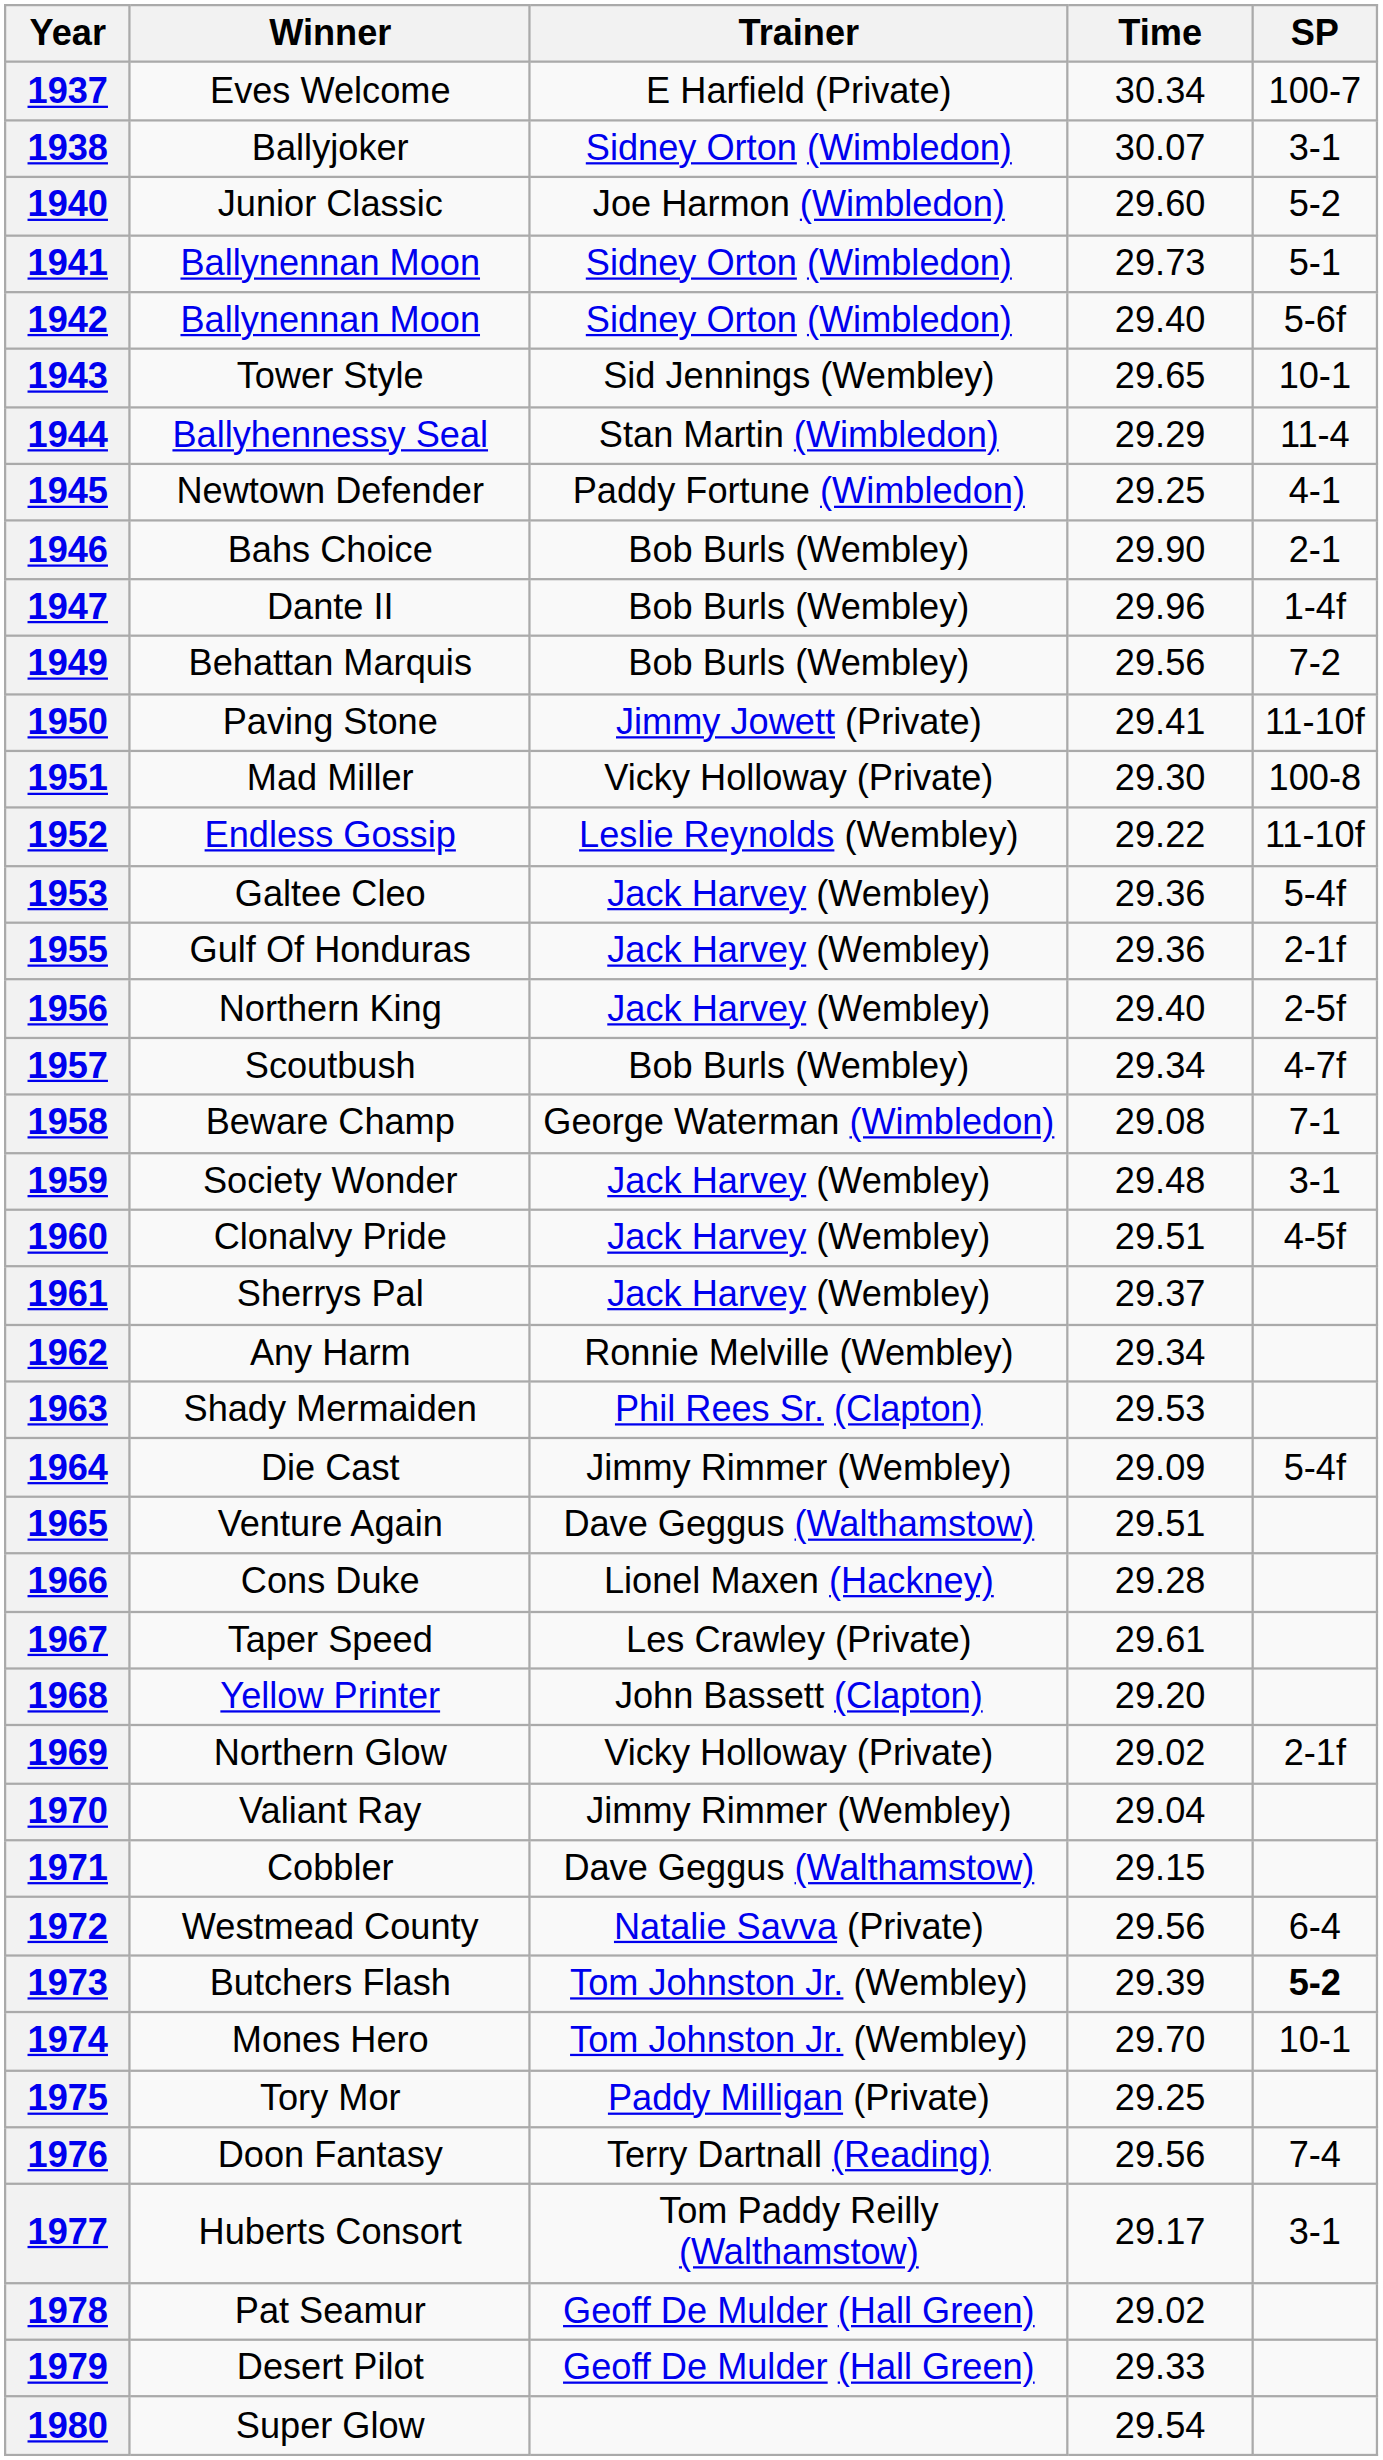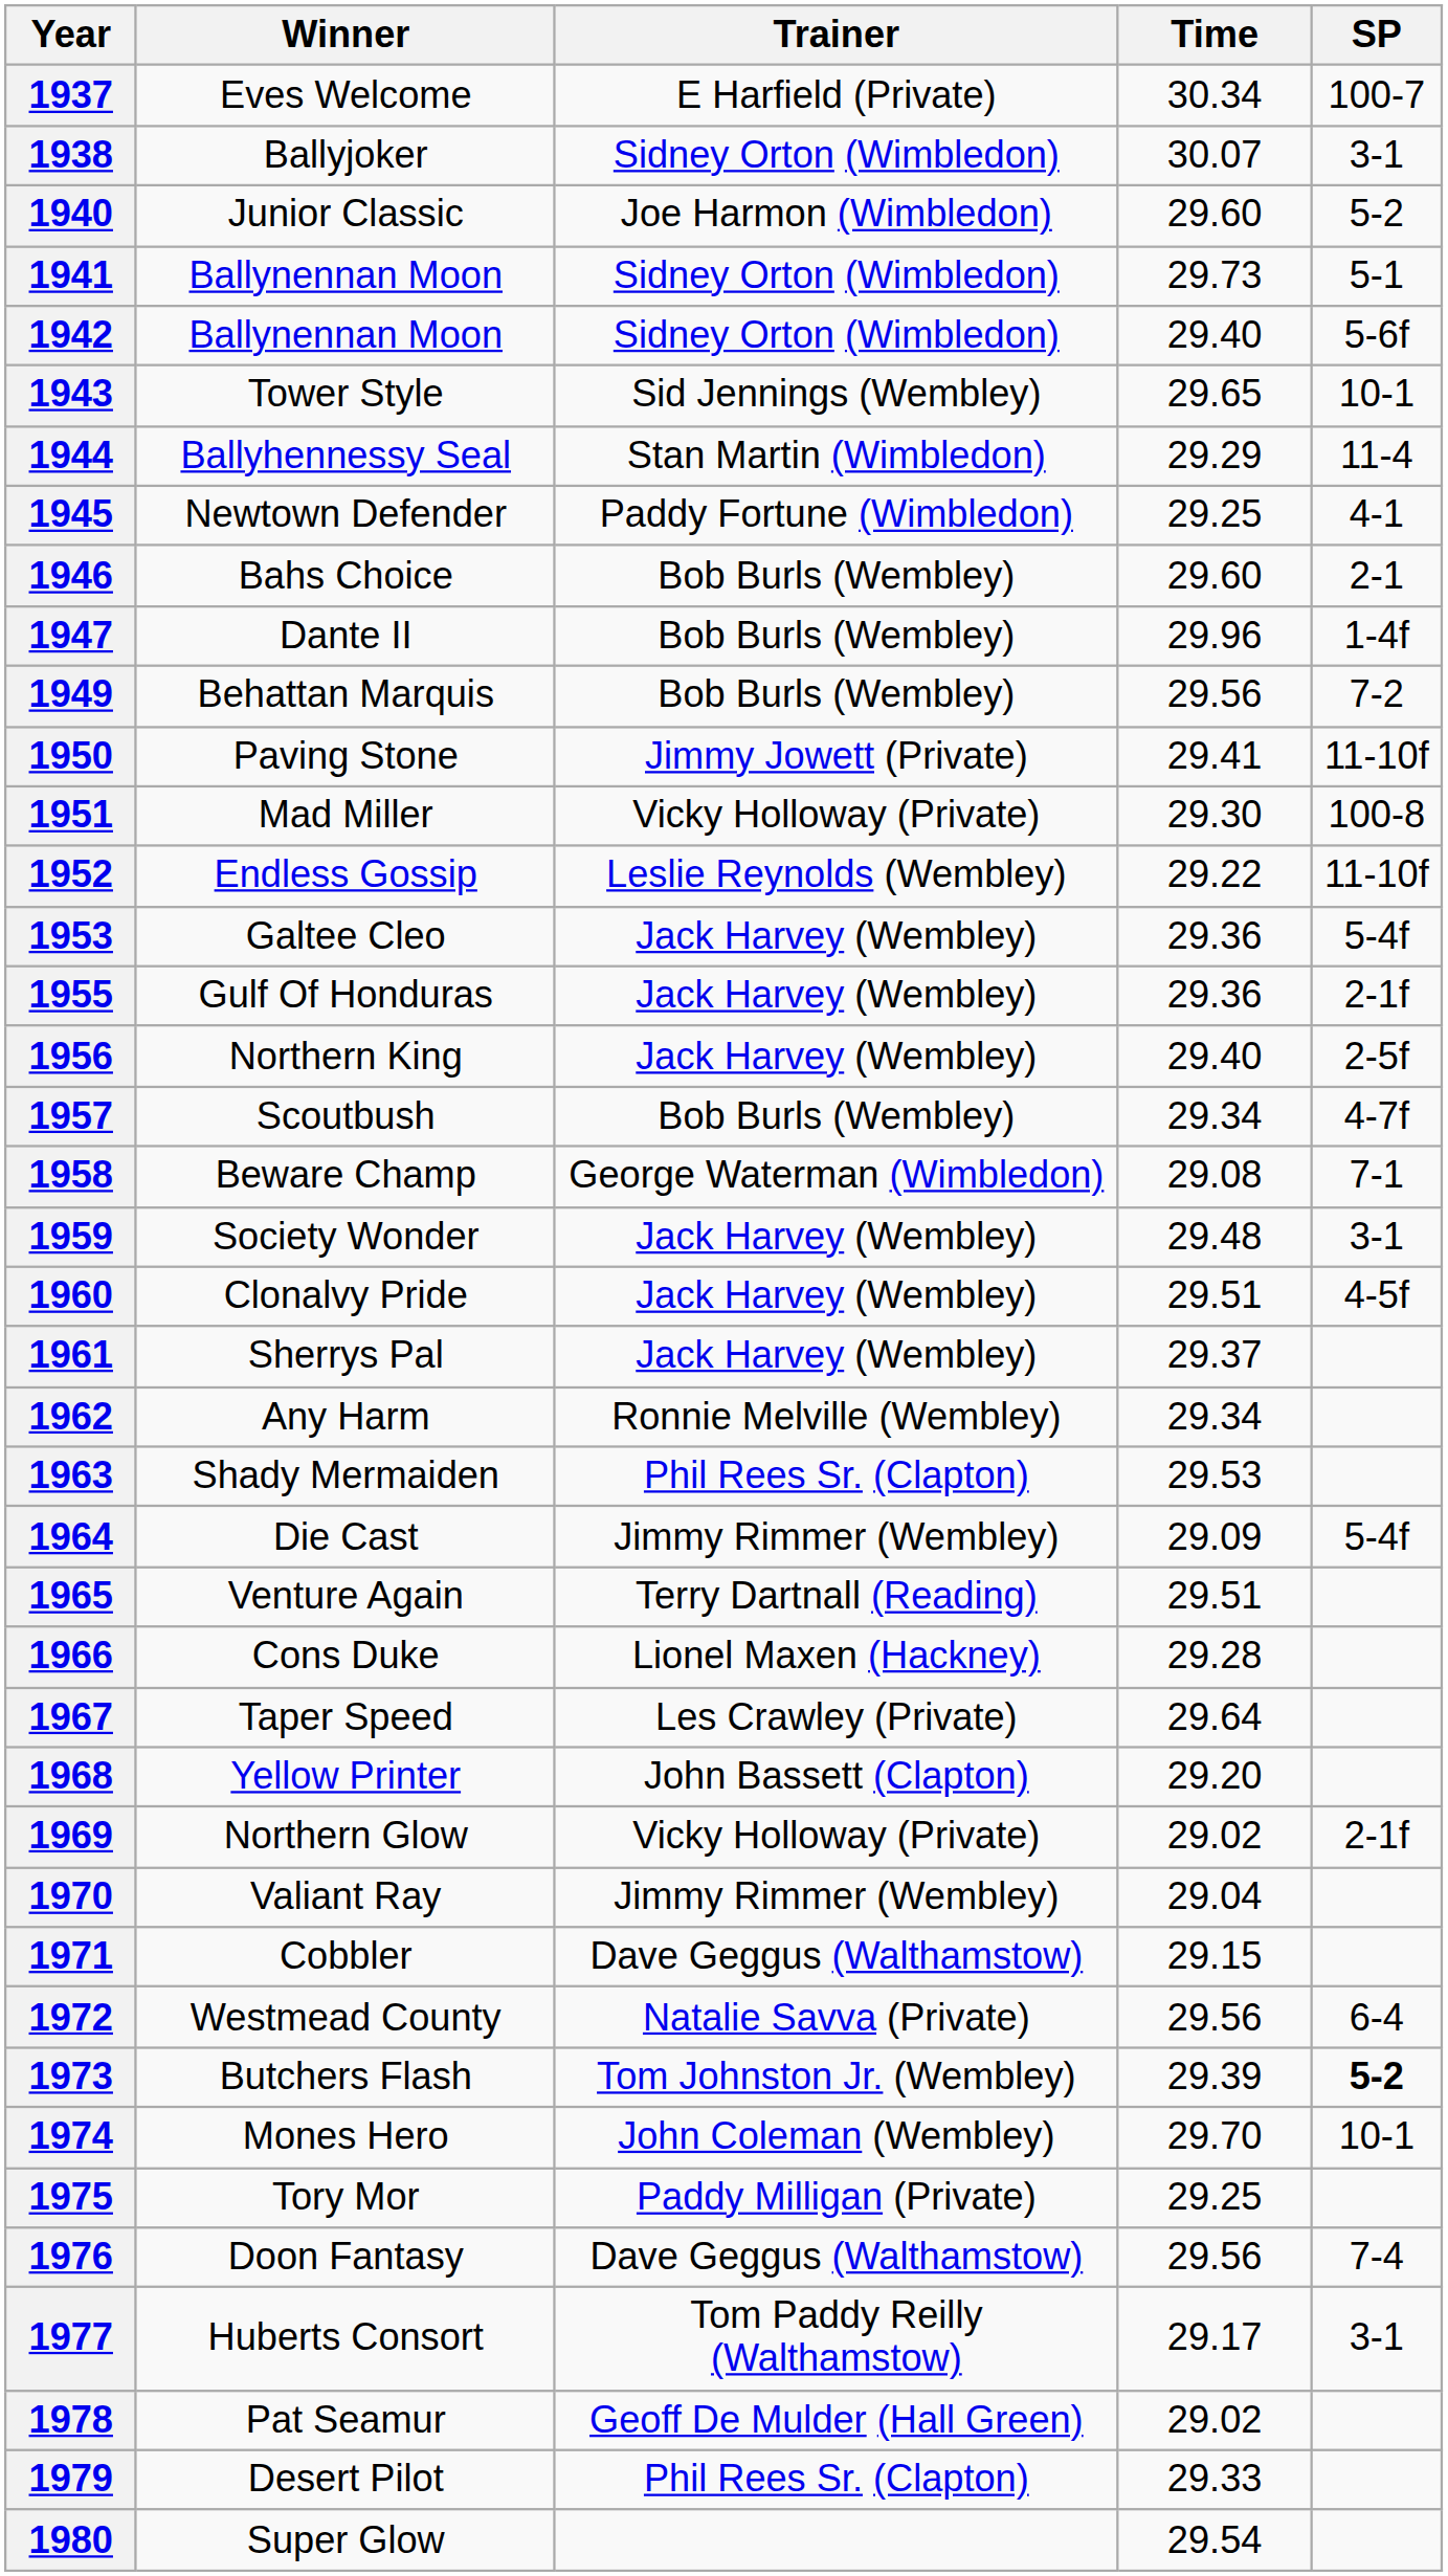1946 | Time: 29.90 -> 29.60
1965 | Trainer: Dave Geggus (Walthamstow) -> Terry Dartnall (Reading)
1967 | Time: 29.61 -> 29.64
1974 | Trainer: Tom Johnston Jr. (Wembley) -> John Coleman (Wembley)
1976 | Trainer: Terry Dartnall (Reading) -> Dave Geggus (Walthamstow)
1979 | Trainer: Geoff De Mulder (Hall Green) -> Phil Rees Sr. (Clapton)
